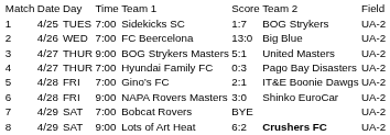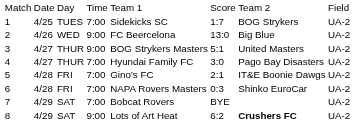2 | column 4: 7:00 -> 9:00
4 | column 6: 0:3 -> 3:0
6 | column 4: 9:00 -> 7:00
6 | column 6: 3:0 -> 0:3
